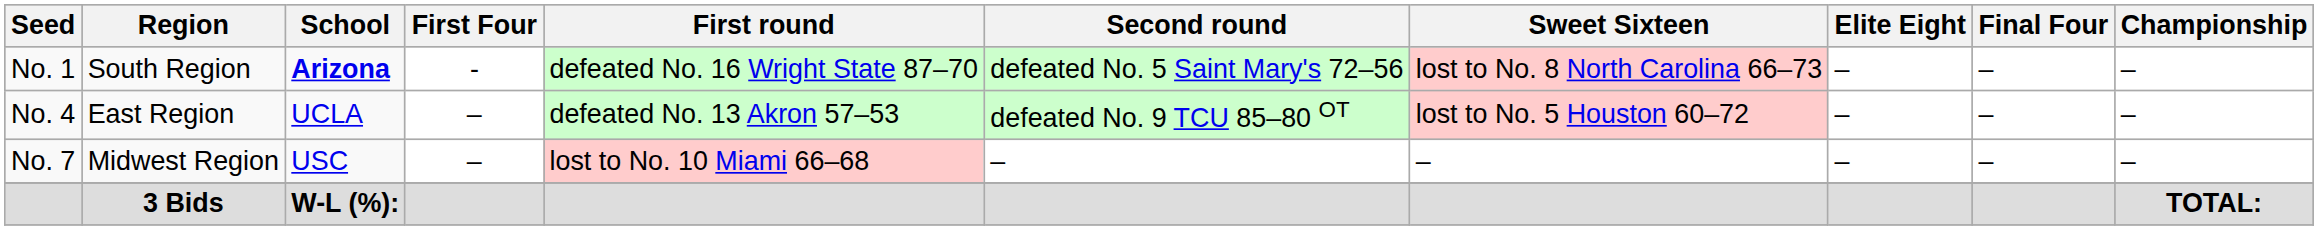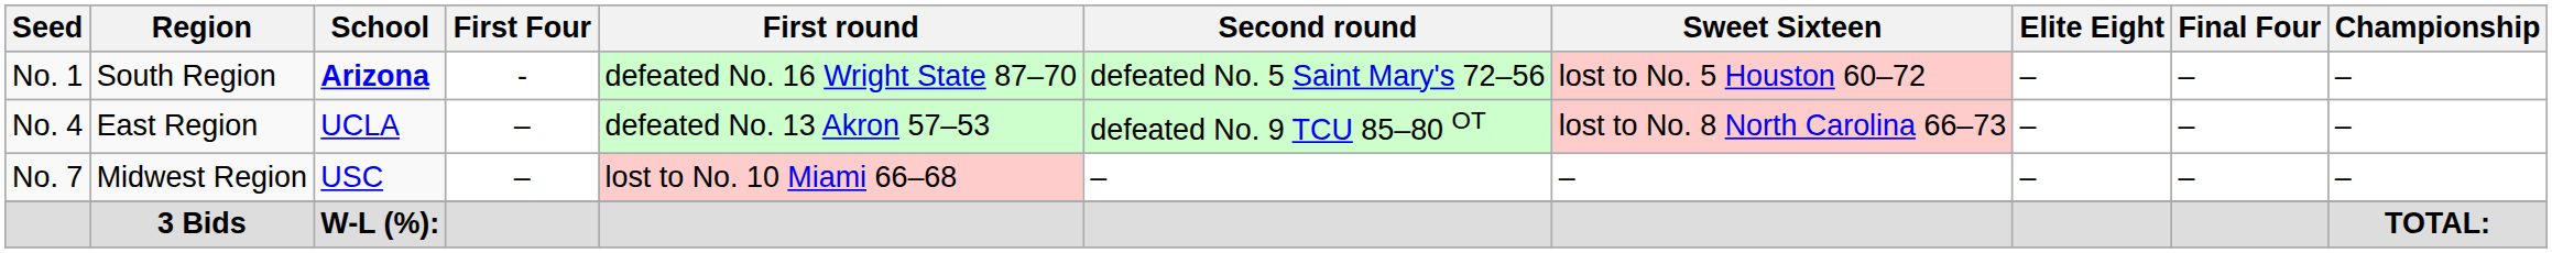No. 1 | Sweet Sixteen: lost to No. 8 North Carolina 66–73 -> lost to No. 5 Houston 60–72
No. 4 | Sweet Sixteen: lost to No. 5 Houston 60–72 -> lost to No. 8 North Carolina 66–73
